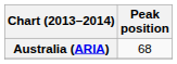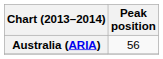Australia (ARIA) | Peak position: 68 -> 56
